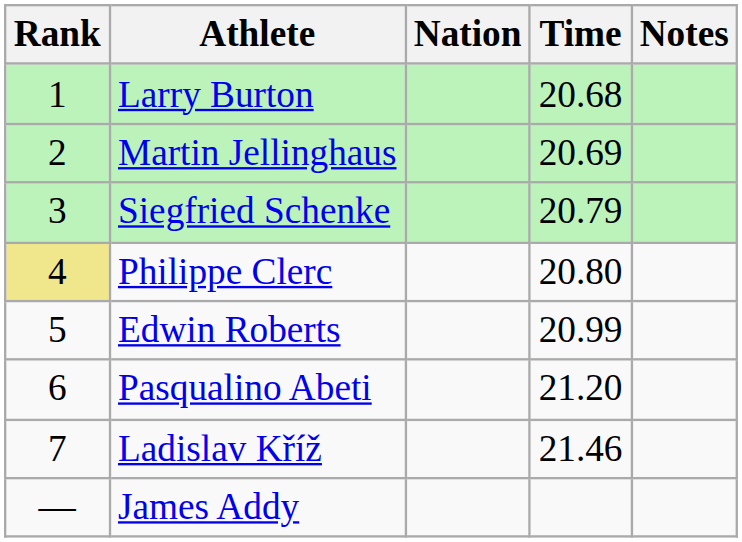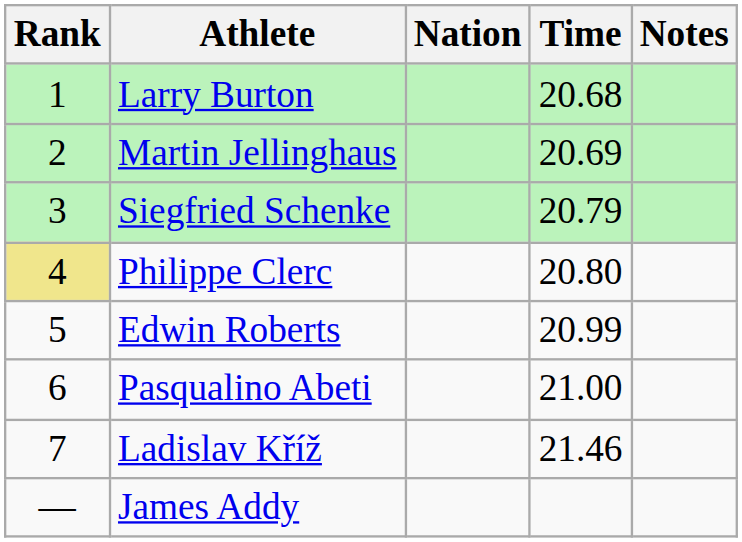Pasqualino Abeti | Time: 21.20 -> 21.00
